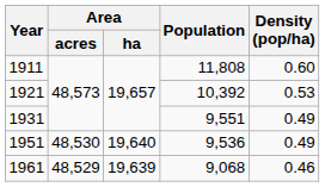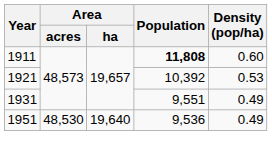1911 | Population: normal -> bold
- row: 1961 | 48,529 | 19,639 | 9,068 | 0.46
